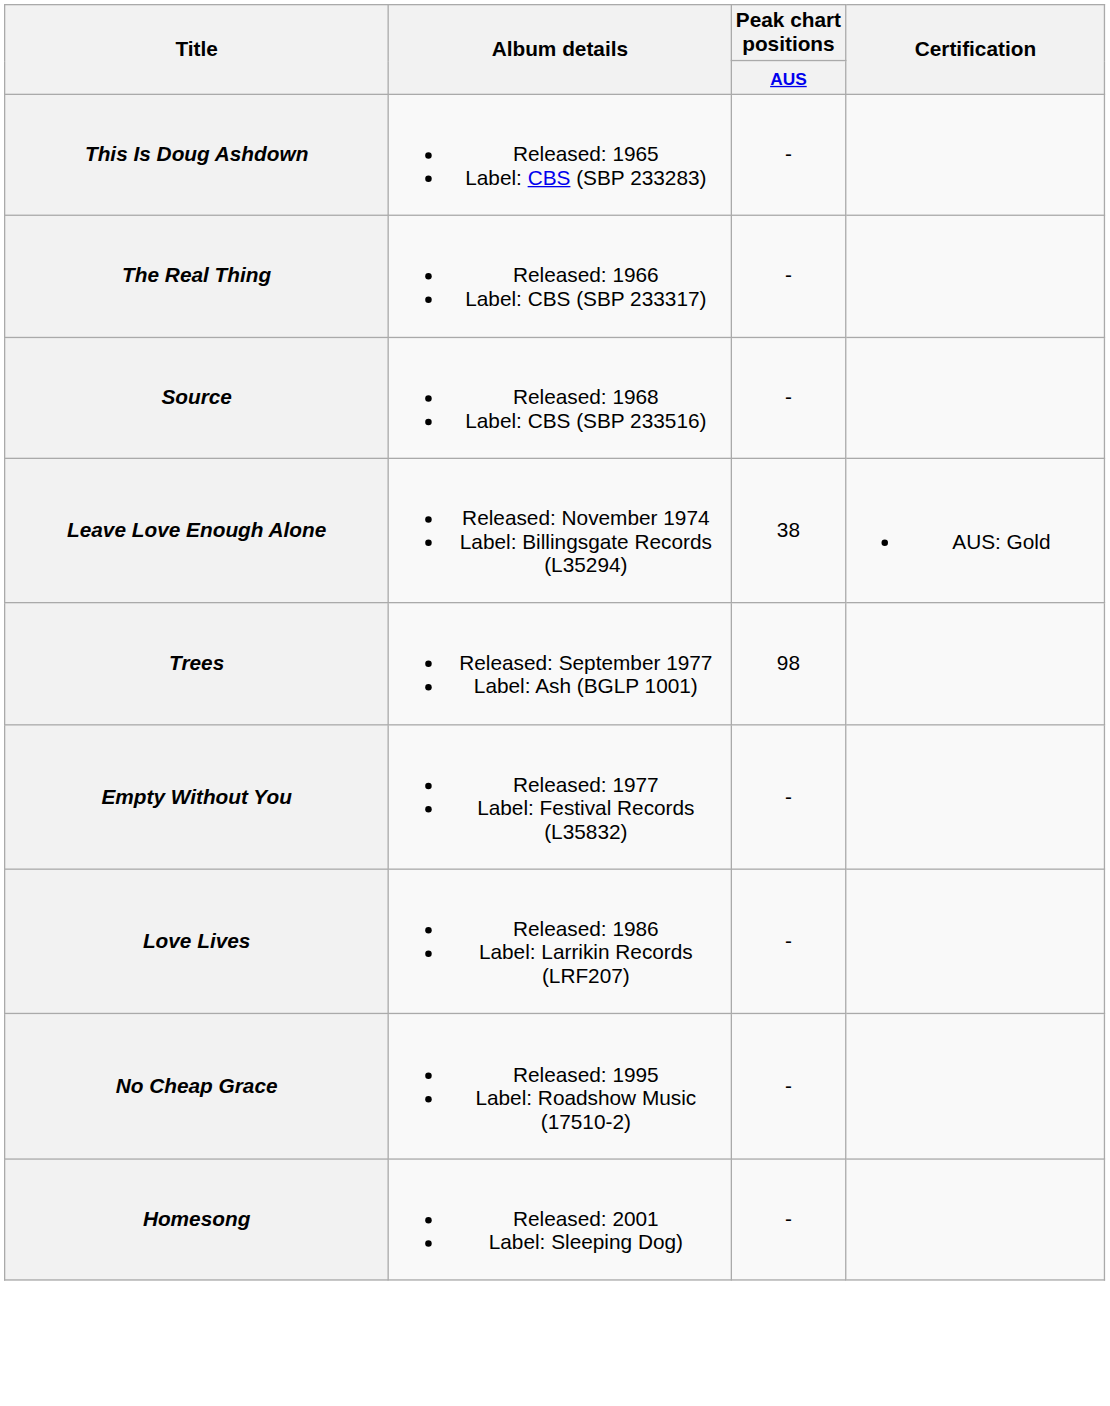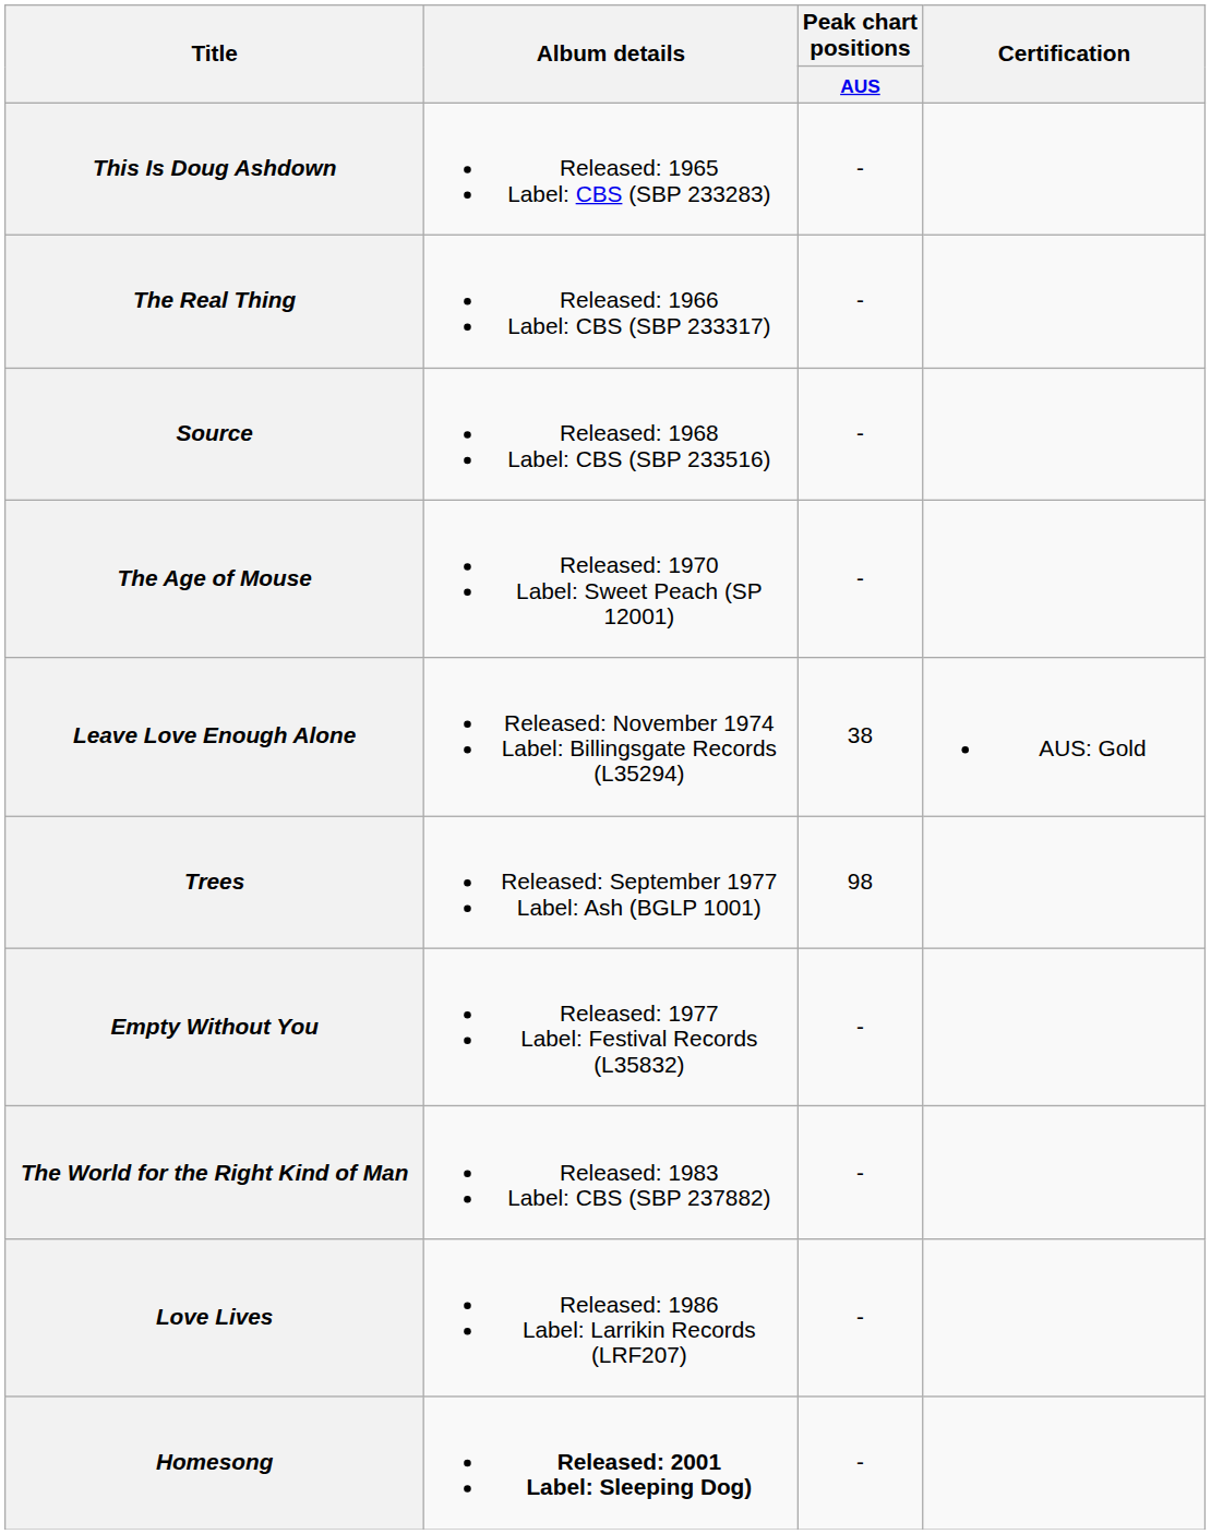+ row: The Age of Mouse | Released: 1970 Label: Sweet Peach (SP 12001) | -
+ row: The World for the Right Kind of Man | Released: 1983 Label: CBS (SBP 237882) | -
- row: No Cheap Grace | Released: 1995 Label: Roadshow Music (17510-2) | -
Homesong | Album details: normal -> bold
